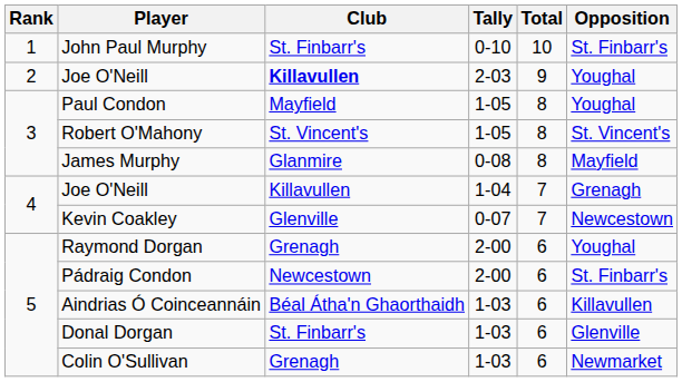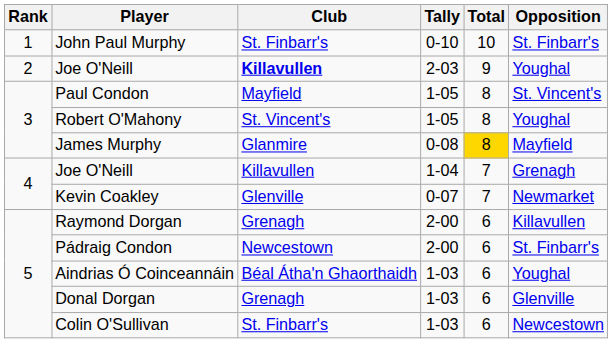Paul Condon | Opposition: Youghal -> St. Vincent's
Robert O'Mahony | Opposition: St. Vincent's -> Youghal
James Murphy | Total: no background -> gold background
Kevin Coakley | Opposition: Newcestown -> Newmarket
Raymond Dorgan | Opposition: Youghal -> Killavullen
Aindrias Ó Coinceannáin | Opposition: Killavullen -> Youghal
Donal Dorgan | Club: St. Finbarr's -> Grenagh
Colin O'Sullivan | Club: Grenagh -> St. Finbarr's
Colin O'Sullivan | Opposition: Newmarket -> Newcestown
